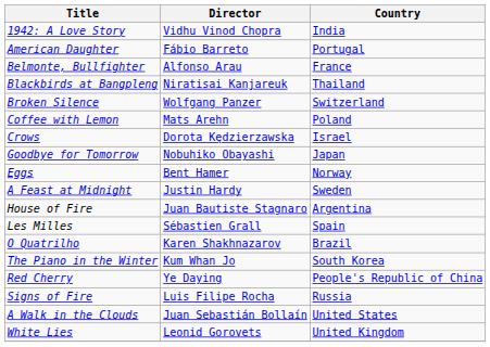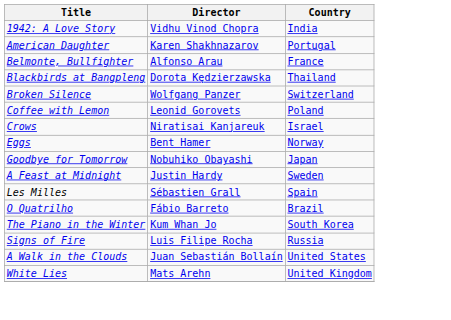American Daughter | Director: Fábio Barreto -> Karen Shakhnazarov
Blackbirds at Bangpleng | Director: Niratisai Kanjareuk -> Dorota Kędzierzawska
Coffee with Lemon | Director: Mats Arehn -> Leonid Gorovets
Crows | Director: Dorota Kędzierzawska -> Niratisai Kanjareuk
rows swapped: Eggs <-> Goodbye for Tomorrow
- row: House of Fire | Juan Bautiste Stagnaro | Argentina
O Quatrilho | Director: Karen Shakhnazarov -> Fábio Barreto
- row: Red Cherry | Ye Daying | People's Republic of China
White Lies | Director: Leonid Gorovets -> Mats Arehn
